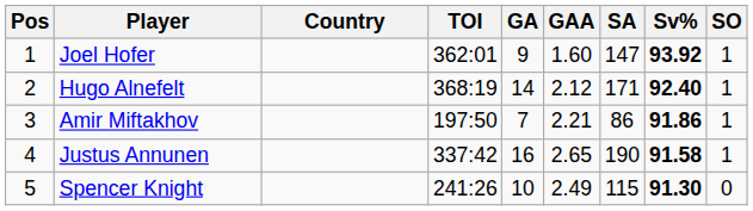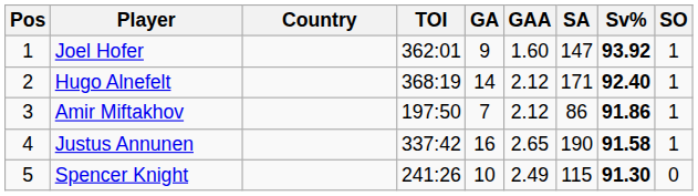Amir Miftakhov | GAA: 2.21 -> 2.12
